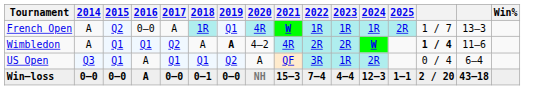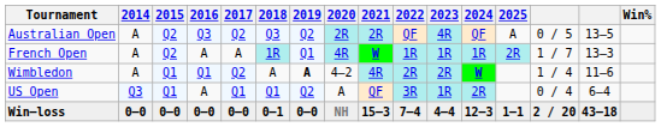+ row: Australian Open | A | Q2 | Q3 | Q2 | Q3 | Q2 | 2R | 2R | QF | 4R | QF | A | 0 / 5 | 13–5
French Open | 2016: 0–0 -> A
Wimbledon | column 14: bold -> normal
Win–loss | 2016: A -> 0–0
